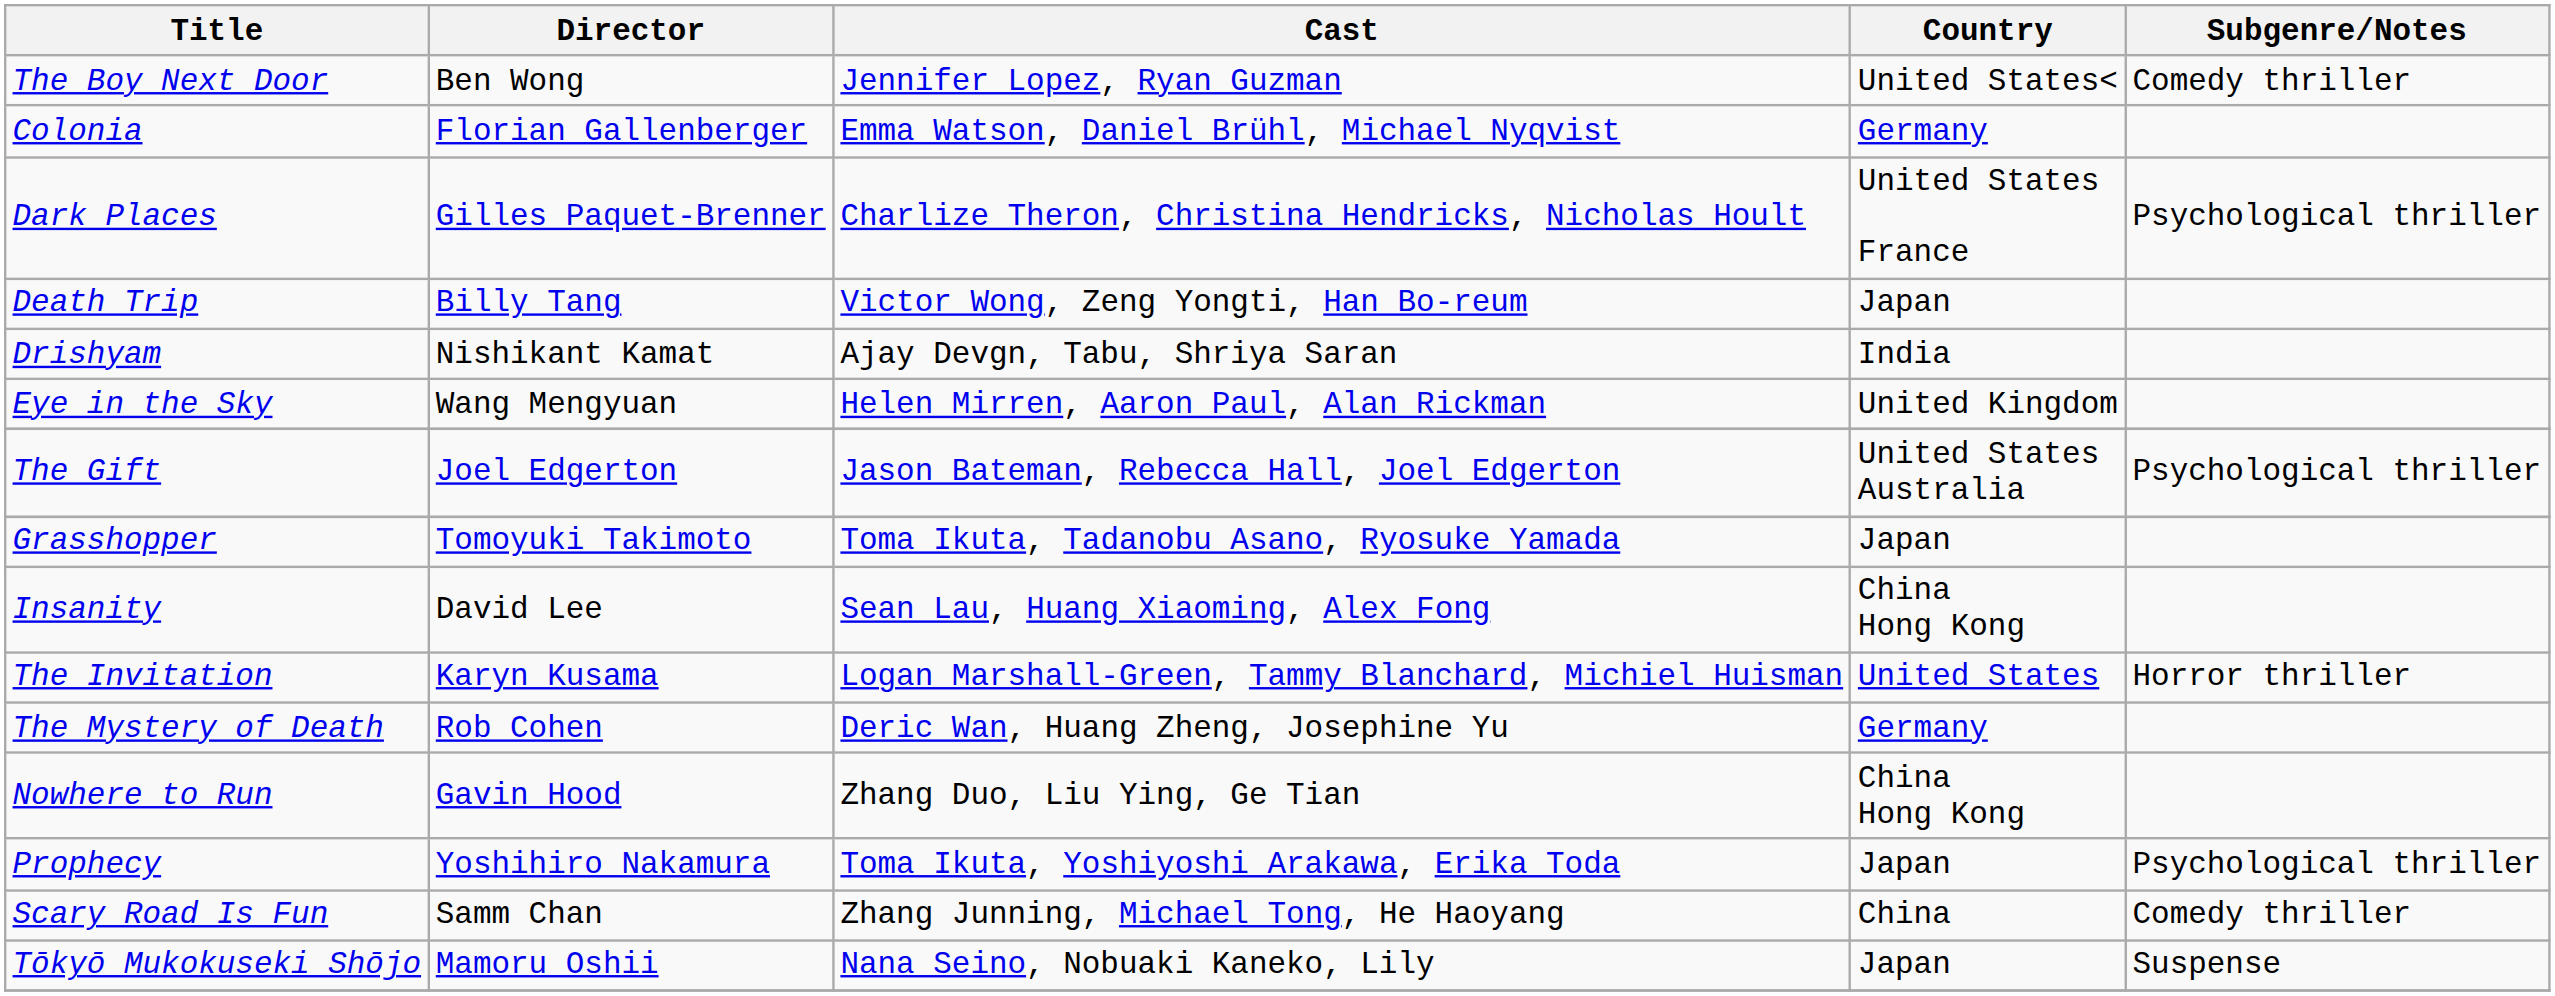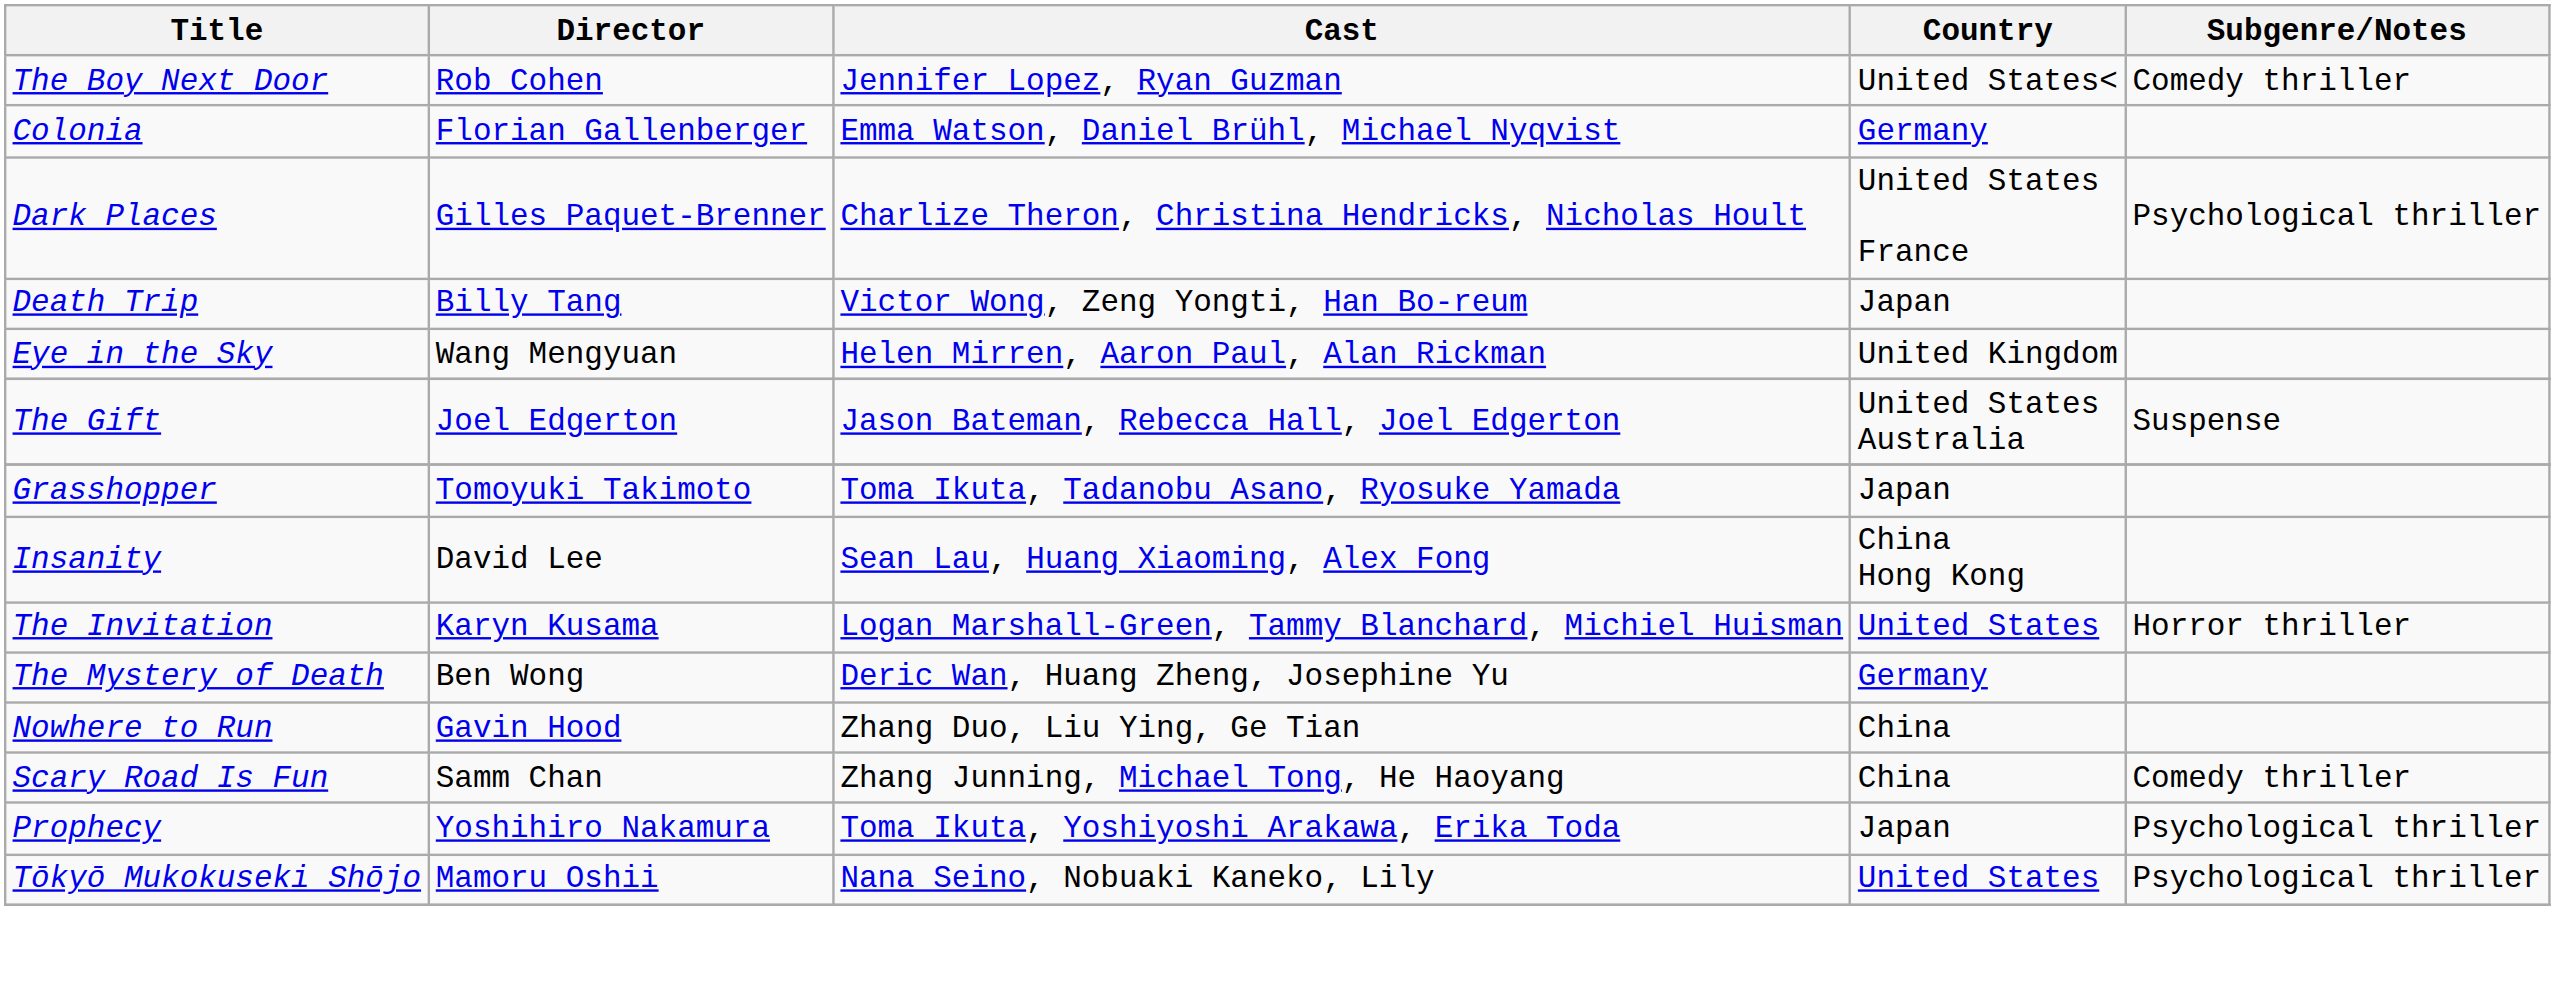The Boy Next Door | Director: Ben Wong -> Rob Cohen
- row: Drishyam | Nishikant Kamat | Ajay Devgn, Tabu, Shriya Saran | India
The Gift | Subgenre/Notes: Psychological thriller -> Suspense
The Mystery of Death | Director: Rob Cohen -> Ben Wong
Nowhere to Run | Country: China Hong Kong -> China
rows swapped: Prophecy <-> Scary Road Is Fun
Tōkyō Mukokuseki Shōjo | Country: Japan -> United States
Tōkyō Mukokuseki Shōjo | Subgenre/Notes: Suspense -> Psychological thriller
